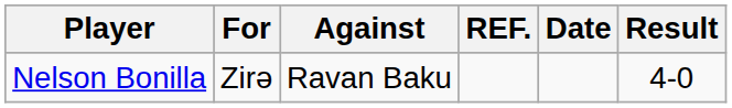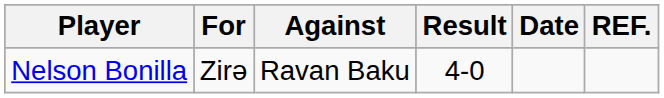columns swapped: Result <-> REF.
